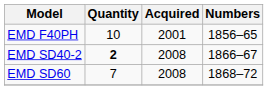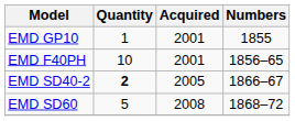+ row: EMD GP10 | 1 | 2001 | 1855
EMD SD40-2 | Acquired: 2008 -> 2005
EMD SD60 | Quantity: 7 -> 5
